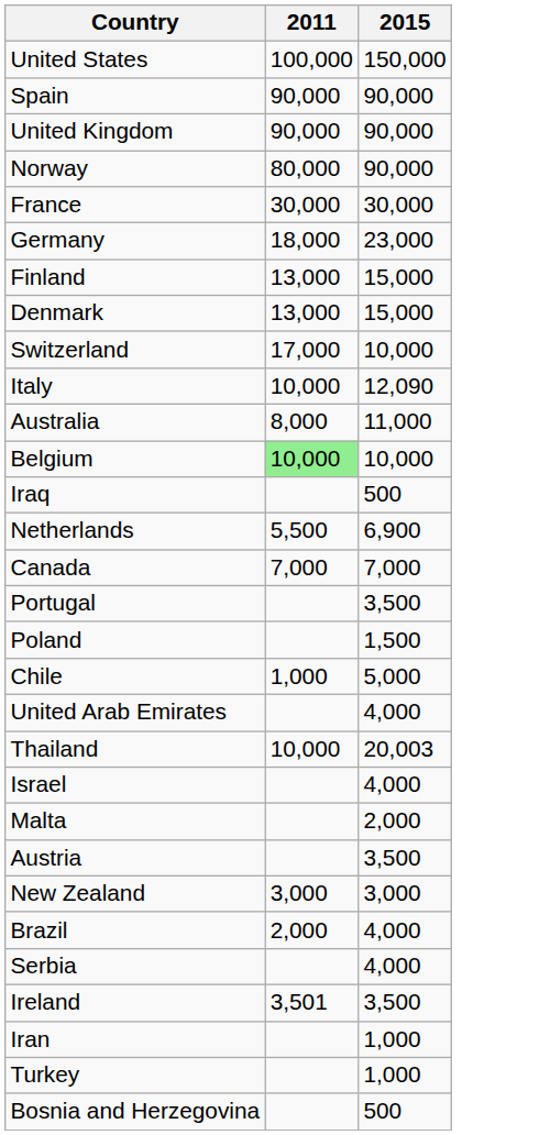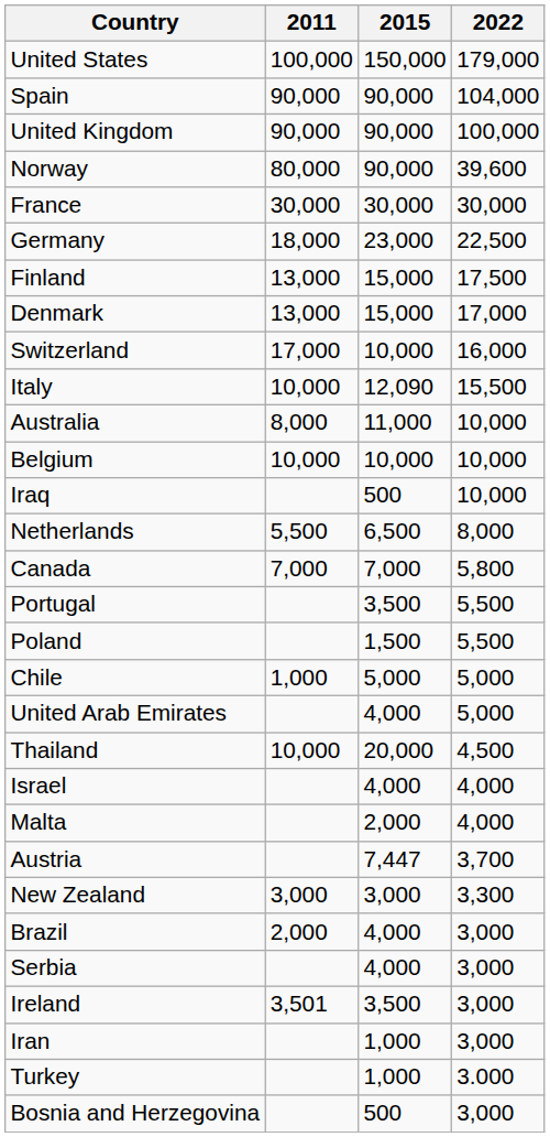+ column: 2022 | 179,000 | 104,000 | 100,000 | 39,600 | 30,000 | 22,500 | 17,500 | 17,000 | 16,000 | 15,500 | 10,000 | 10,000 | 10,000 | 8,000 | 5,800 | 5,500 | 5,500 | 5,000 | 5,000 | 4,500 | 4,000 | 4,000 | 3,700 | 3,300 | 3,000 | 3,000 | 3,000 | 3,000 | 3.000 | 3,000
Belgium | 2011: lightgreen background -> no background
Netherlands | 2015: 6,900 -> 6,500
Thailand | 2015: 20,003 -> 20,000
Austria | 2015: 3,500 -> 7,447
